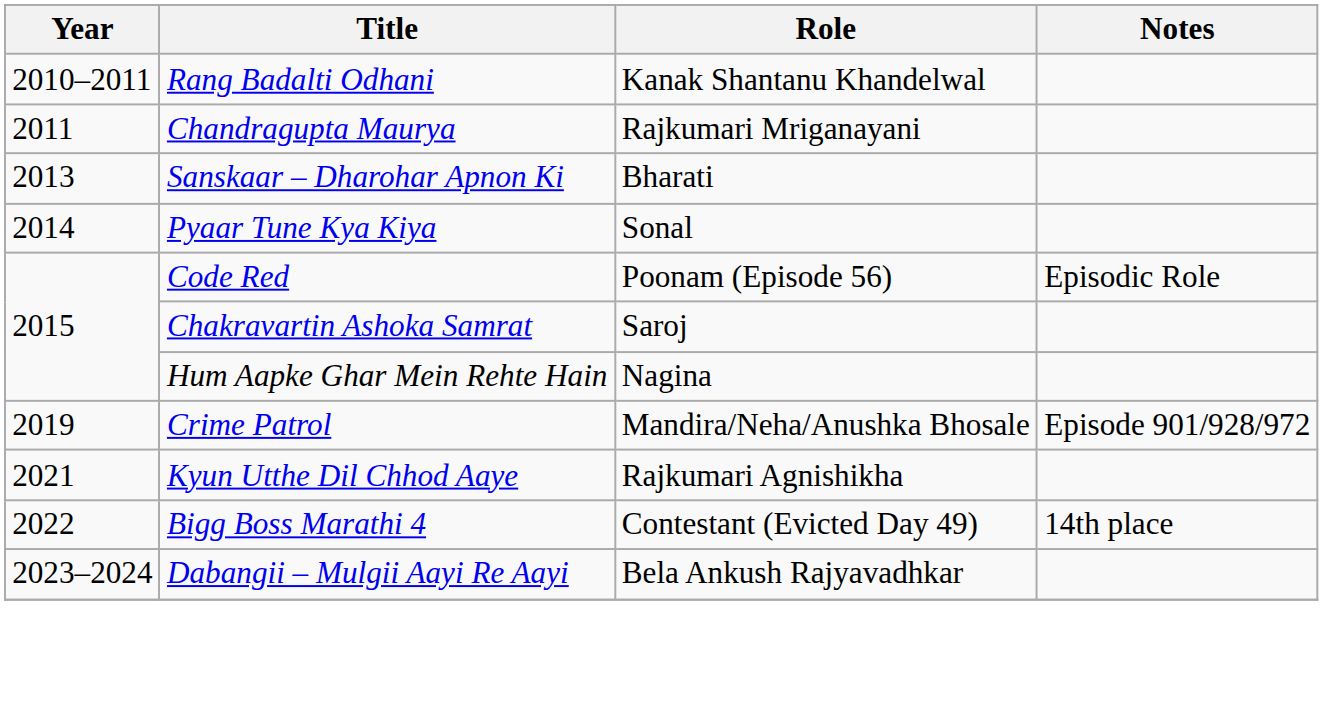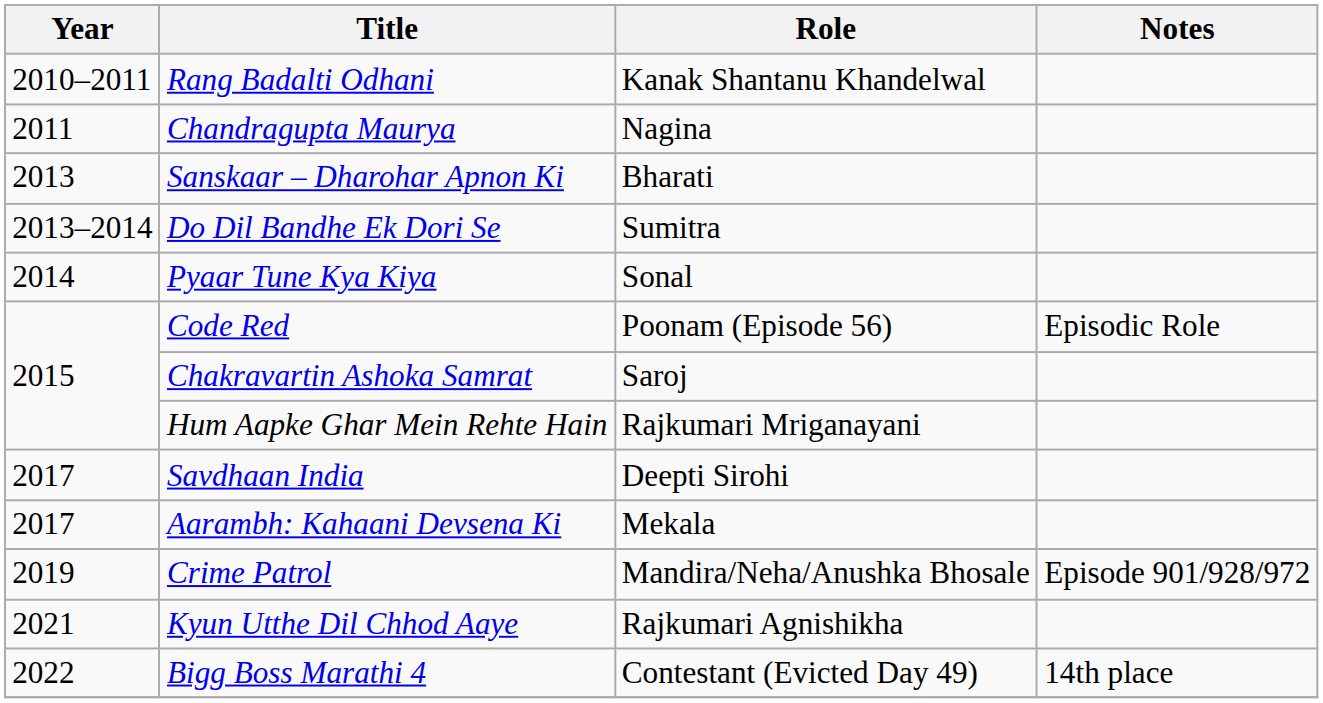Chandragupta Maurya | Role: Rajkumari Mriganayani -> Nagina
+ row: 2013–2014 | Do Dil Bandhe Ek Dori Se | Sumitra
Hum Aapke Ghar Mein Rehte Hain | Role: Nagina -> Rajkumari Mriganayani
+ row: 2017 | Savdhaan India | Deepti Sirohi
+ row: 2017 | Aarambh: Kahaani Devsena Ki | Mekala
- row: 2023–2024 | Dabangii – Mulgii Aayi Re Aayi | Bela Ankush Rajyavadhkar
